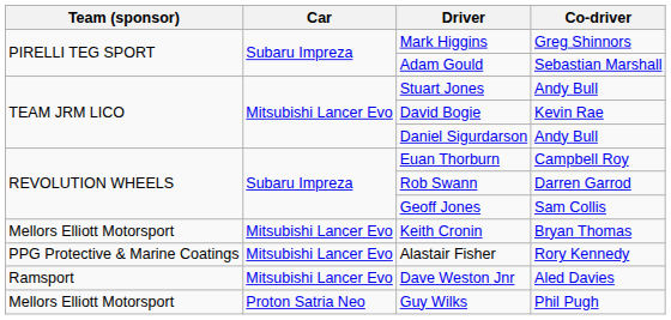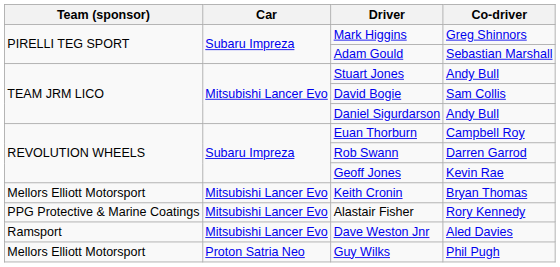David Bogie | Co-driver: Kevin Rae -> Sam Collis
Geoff Jones | Co-driver: Sam Collis -> Kevin Rae
